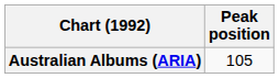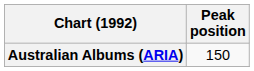Australian Albums (ARIA) | Peak position: 105 -> 150
